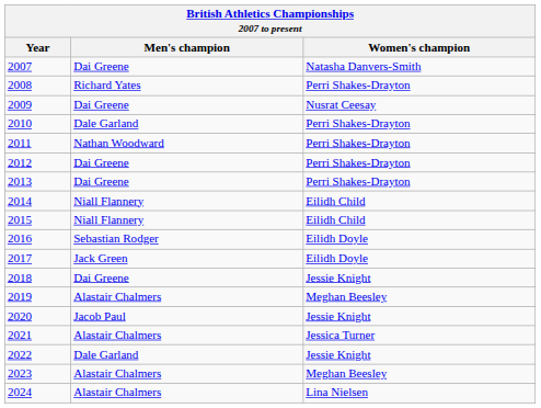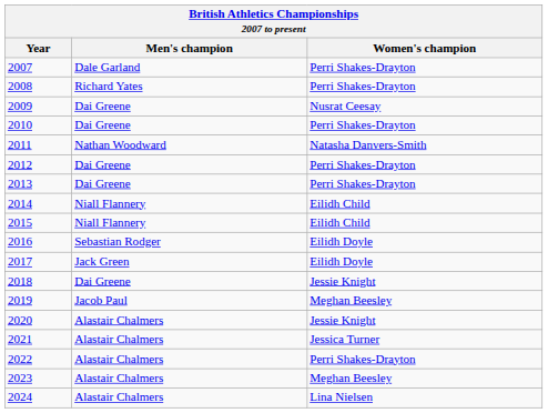2007 | Men's champion: Dai Greene -> Dale Garland
2007 | Women's champion: Natasha Danvers-Smith -> Perri Shakes-Drayton
2010 | Men's champion: Dale Garland -> Dai Greene
2011 | Women's champion: Perri Shakes-Drayton -> Natasha Danvers-Smith
2019 | Men's champion: Alastair Chalmers -> Jacob Paul
2020 | Men's champion: Jacob Paul -> Alastair Chalmers
2022 | Men's champion: Dale Garland -> Alastair Chalmers
2022 | Women's champion: Jessie Knight -> Perri Shakes-Drayton
